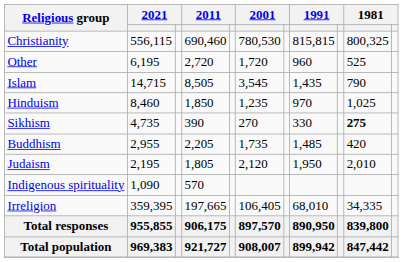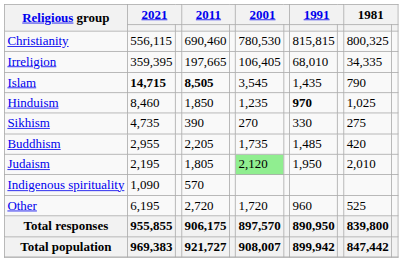rows swapped: Irreligion <-> Other
Islam | column 2: normal -> bold
Islam | column 4: normal -> bold
Hinduism | column 8: normal -> bold
Sikhism | column 10: bold -> normal
Judaism | column 6: no background -> lightgreen background
